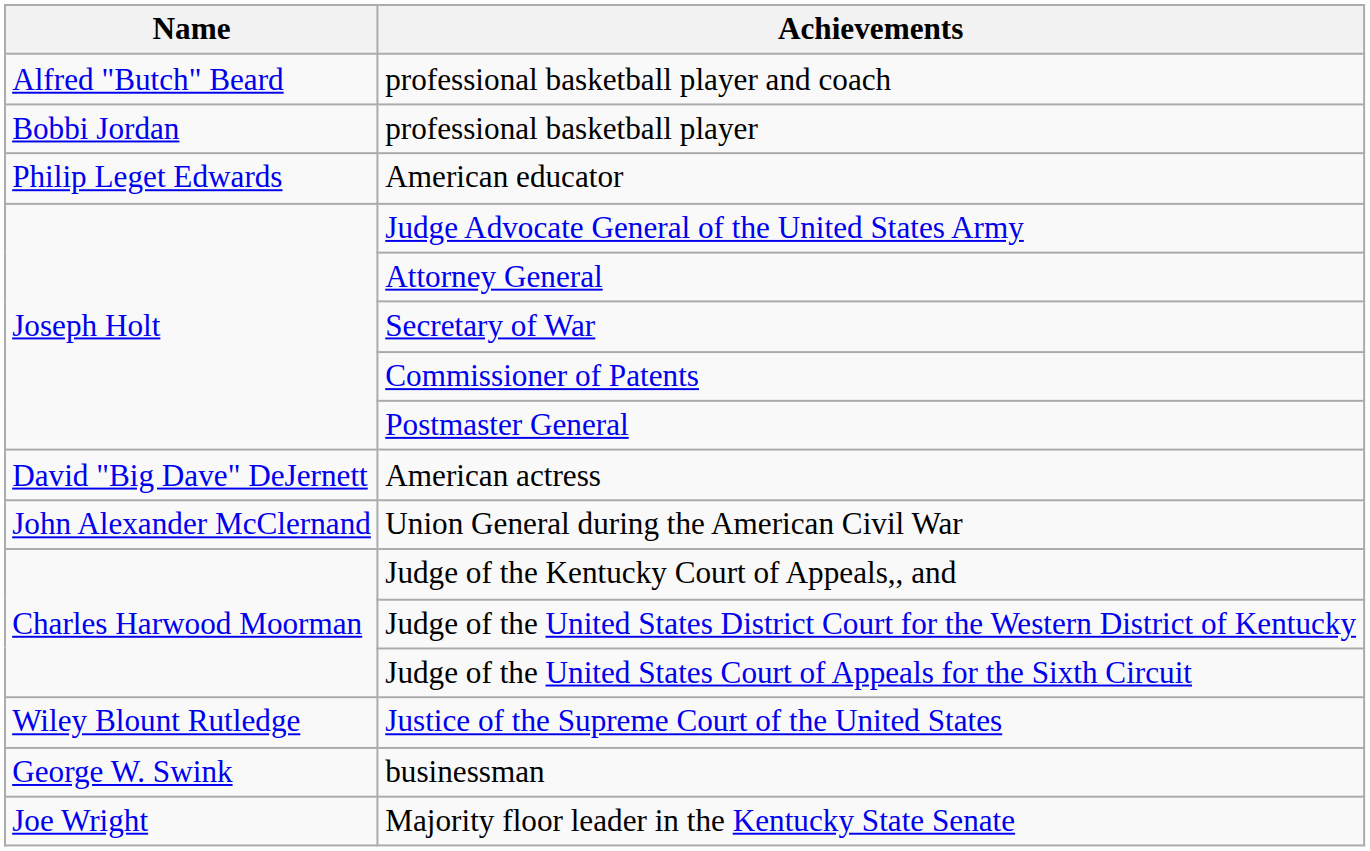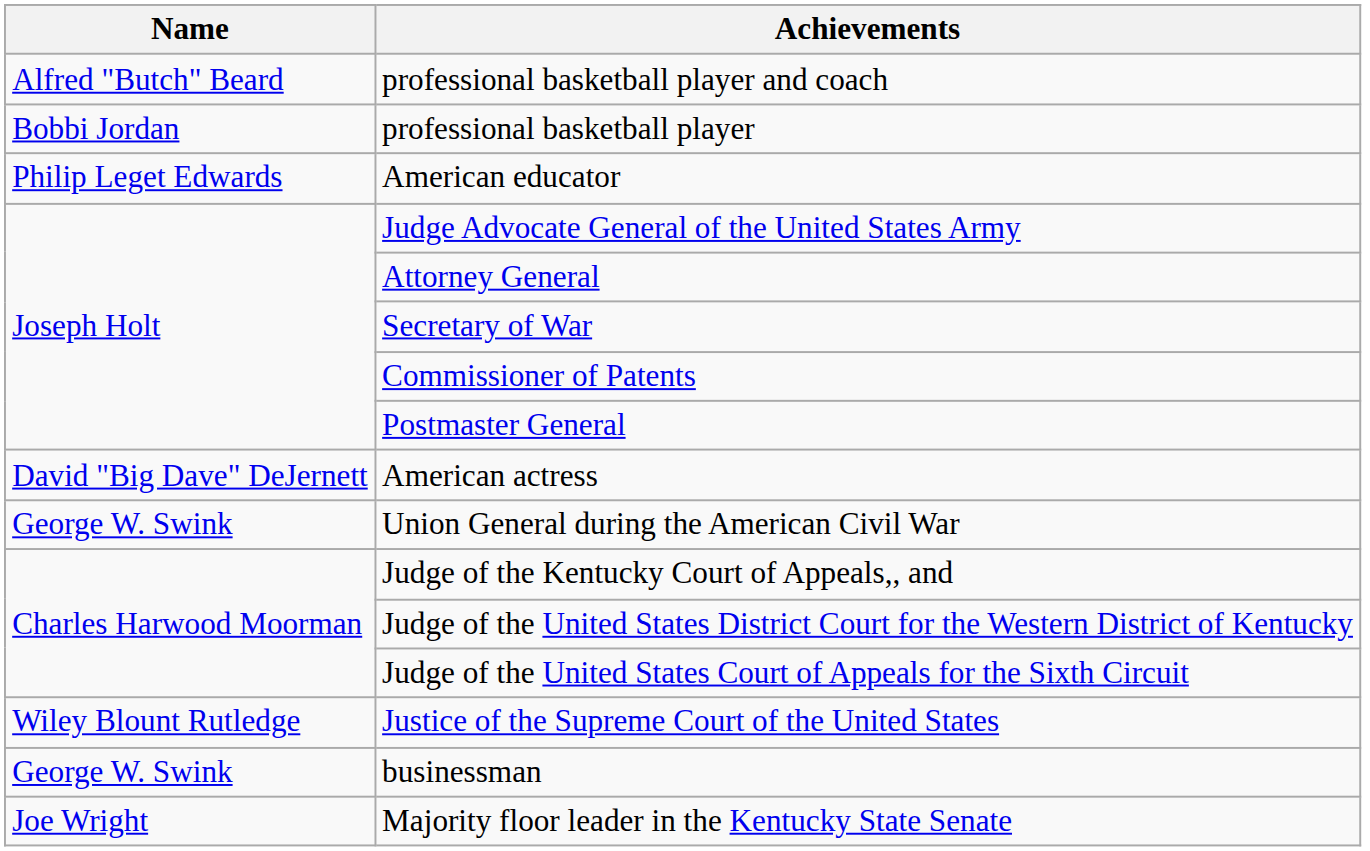Union General during the American Civil War | Name: John Alexander McClernand -> George W. Swink
